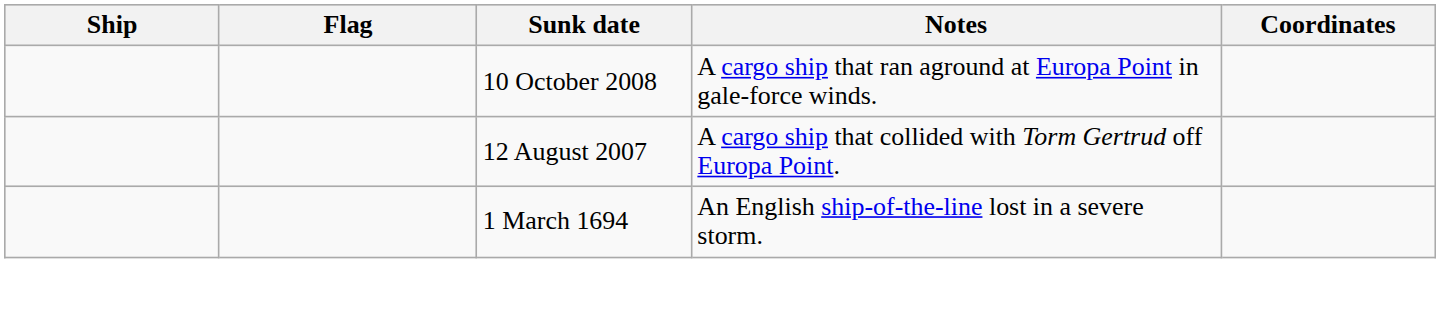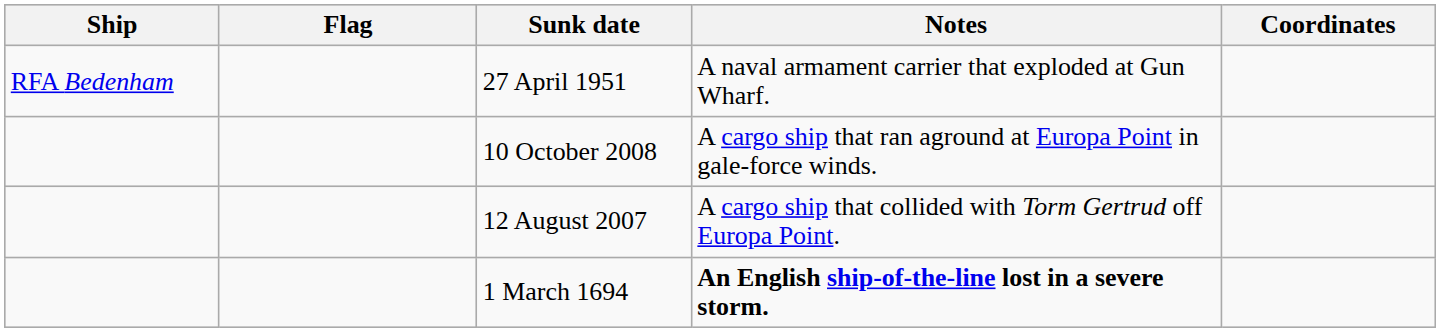+ row: RFA Bedenham | 27 April 1951 | A naval armament carrier that exploded at Gun Wharf.
1 March 1694 | Notes: normal -> bold
